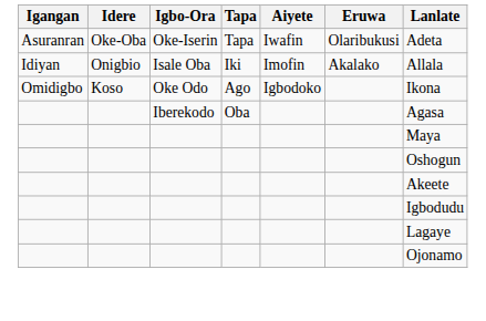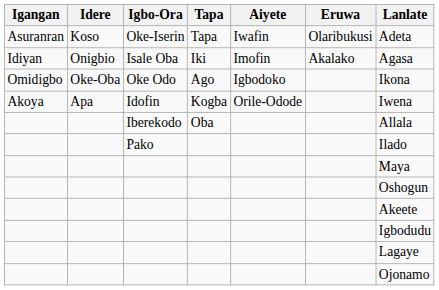Oke-Iserin | Idere: Oke-Oba -> Koso
Isale Oba | Lanlate: Allala -> Agasa
Oke Odo | Idere: Koso -> Oke-Oba
+ row: Akoya | Apa | Idofin | Kogba | Orile-Odode | Iwena
Iberekodo | Lanlate: Agasa -> Allala
+ row: Pako | Ilado
